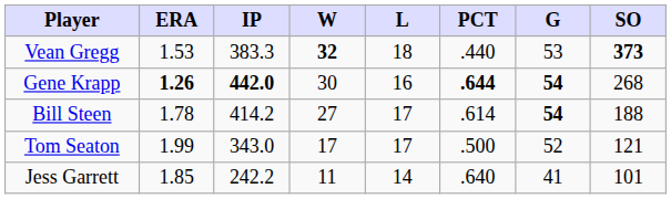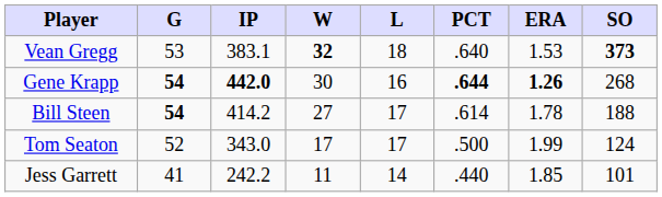columns swapped: G <-> ERA
Vean Gregg | IP: 383.3 -> 383.1
Vean Gregg | PCT: .440 -> .640
Tom Seaton | SO: 121 -> 124
Jess Garrett | PCT: .640 -> .440
